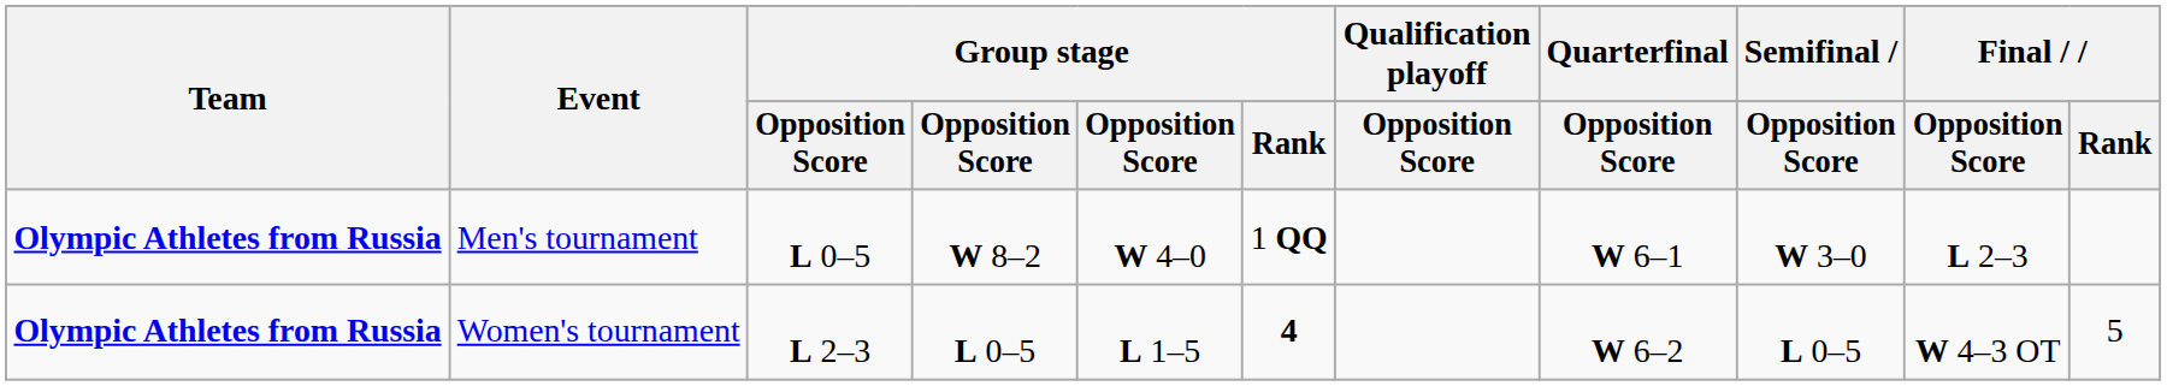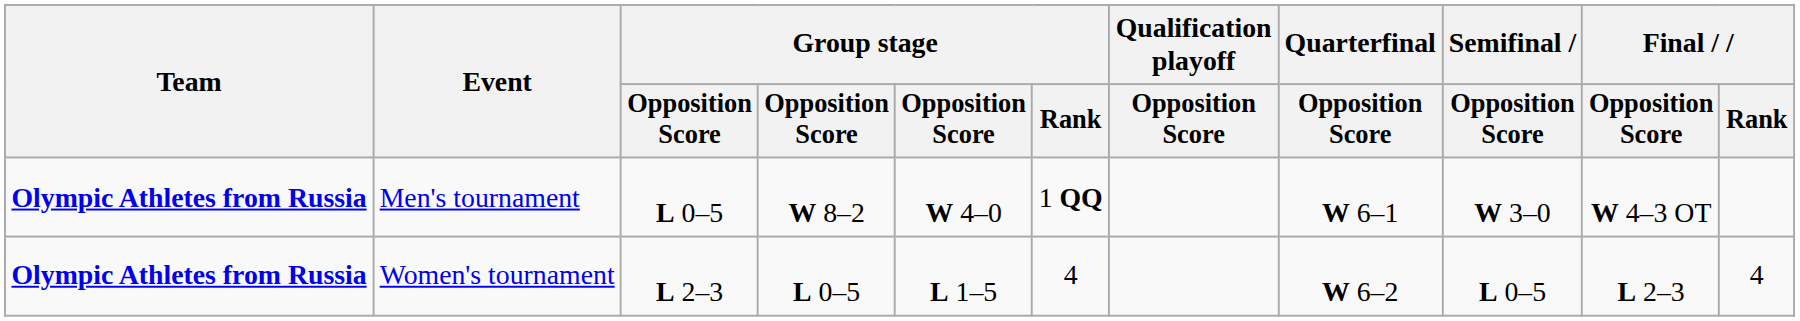Men's tournament | Final / Opposition Score: L 2–3 -> W 4–3 OT
Women's tournament | Group stage / Rank: bold -> normal
Women's tournament | Final / Opposition Score: W 4–3 OT -> L 2–3
Women's tournament | Final / Rank: 5 -> 4
